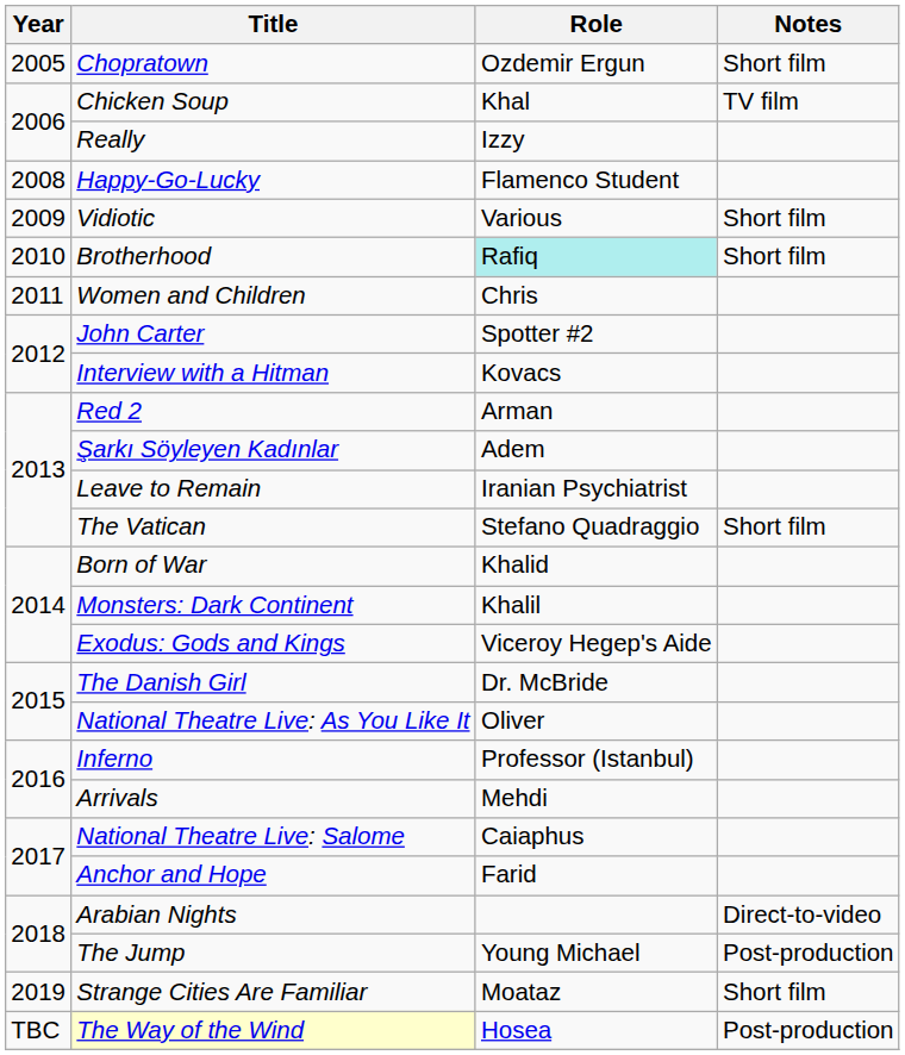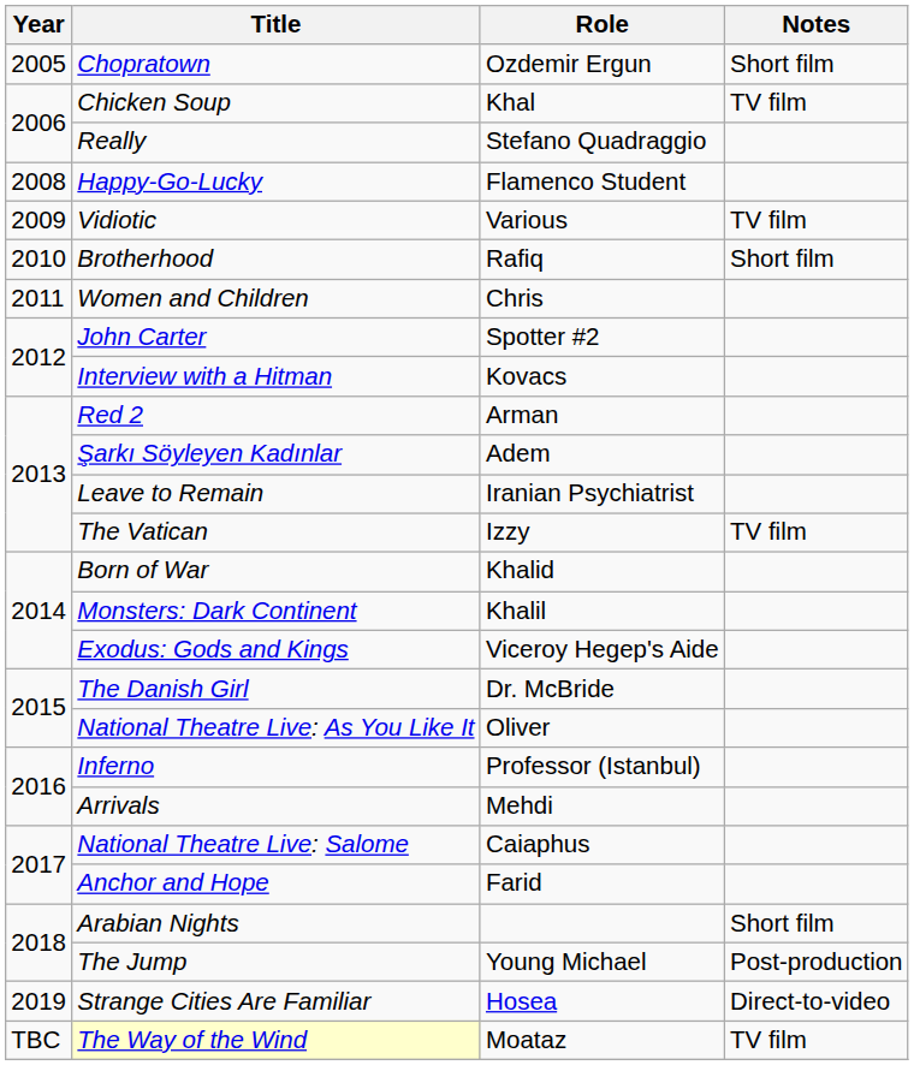Really | Role: Izzy -> Stefano Quadraggio
Vidiotic | Notes: Short film -> TV film
Brotherhood | Role: paleturquoise background -> no background
The Vatican | Role: Stefano Quadraggio -> Izzy
The Vatican | Notes: Short film -> TV film
Arabian Nights | Notes: Direct-to-video -> Short film
Strange Cities Are Familiar | Role: Moataz -> Hosea
Strange Cities Are Familiar | Notes: Short film -> Direct-to-video
The Way of the Wind | Role: Hosea -> Moataz
The Way of the Wind | Notes: Post-production -> TV film
